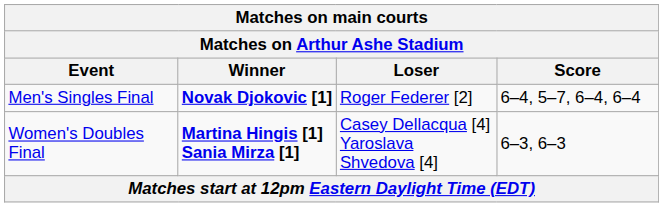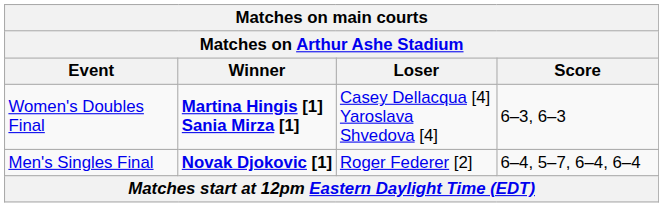rows swapped: Women's Doubles Final <-> Men's Singles Final
